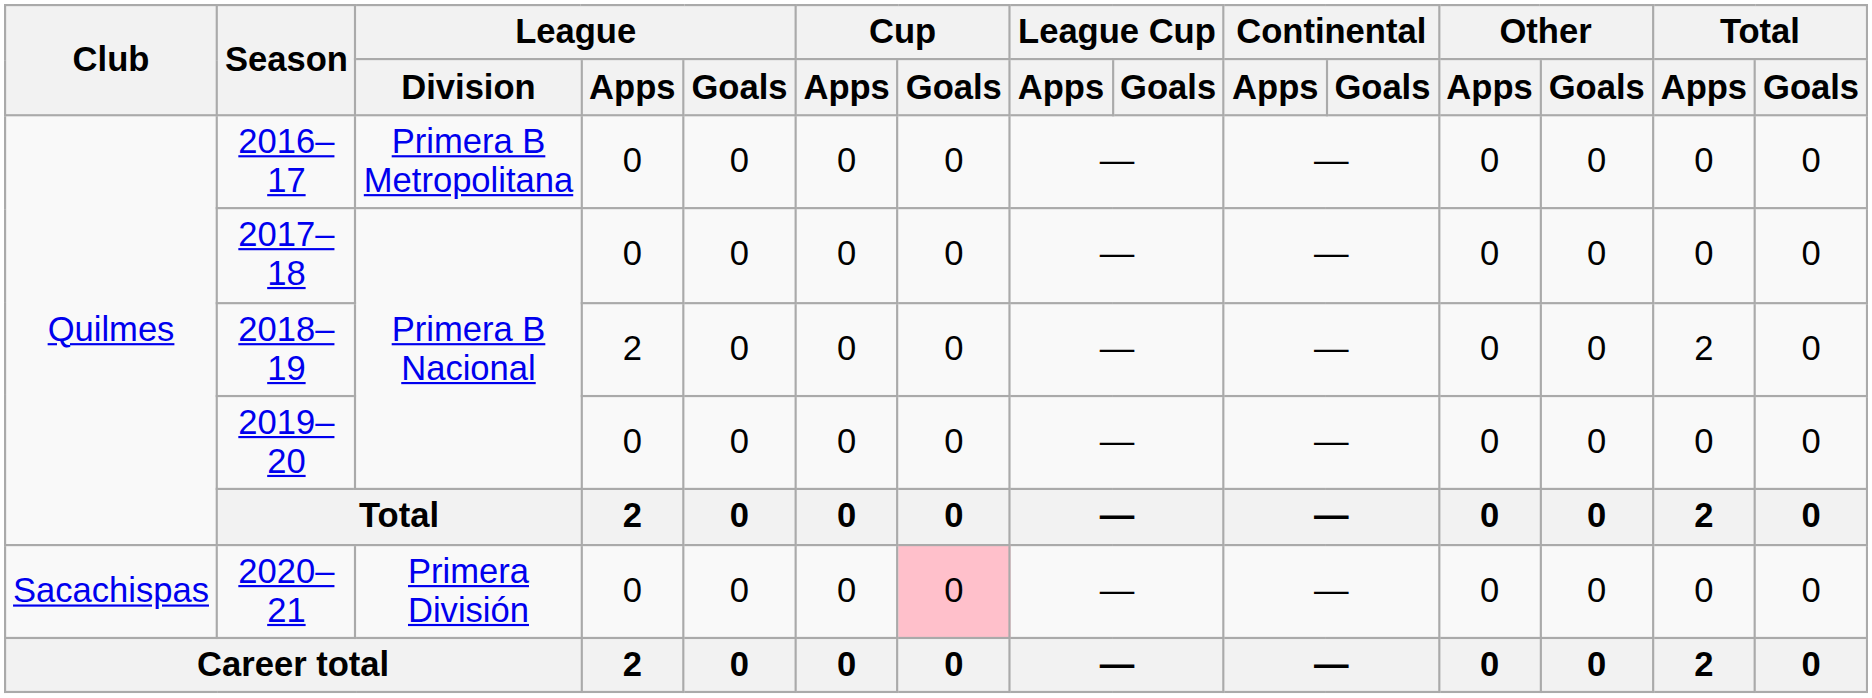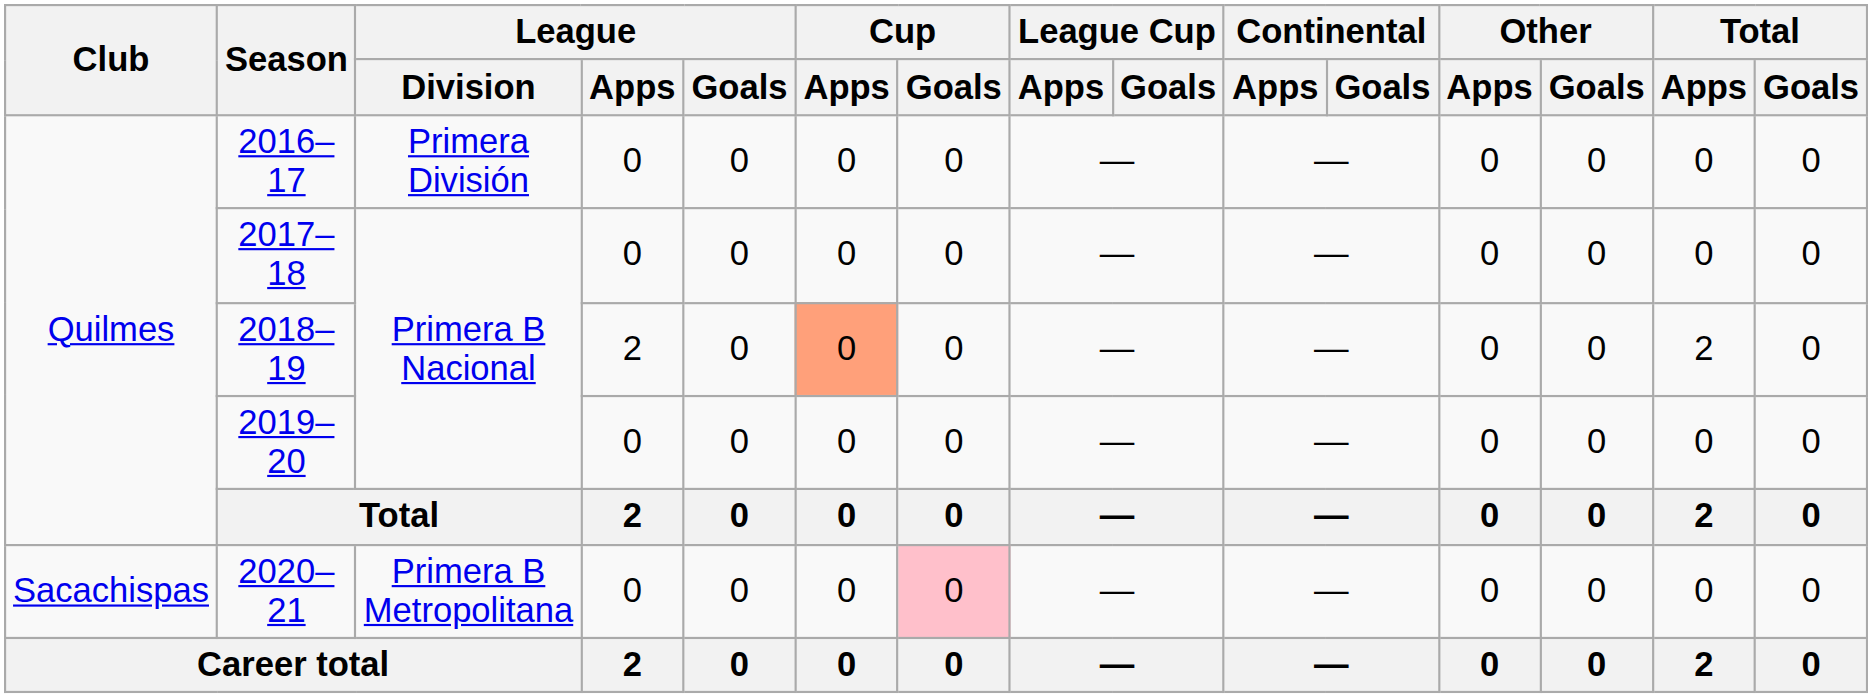2016–17 | League / Division: Primera B Metropolitana -> Primera División
2018–19 | Cup / Apps: no background -> lightsalmon background
2020–21 | League / Division: Primera División -> Primera B Metropolitana
